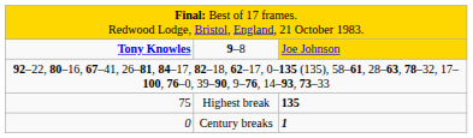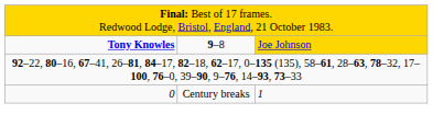- row: 75 | Highest break | 135
Century breaks | column 3: bold -> normal
